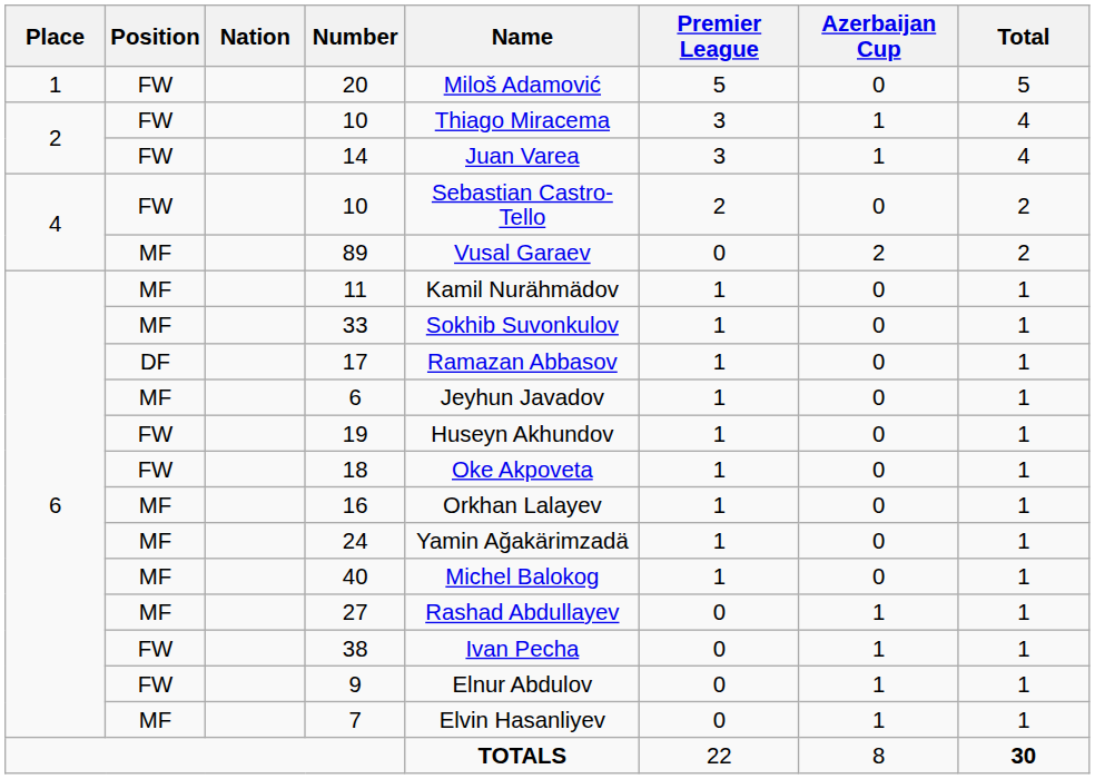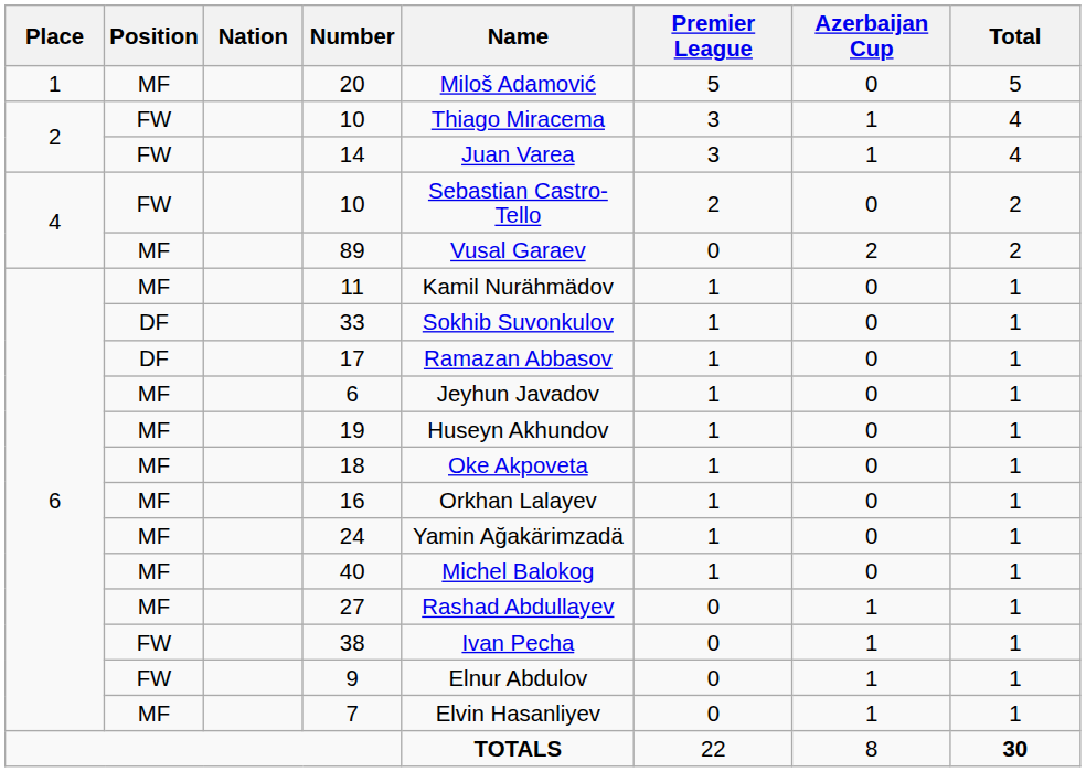20 | Position: FW -> MF
33 | Position: MF -> DF
19 | Position: FW -> MF
18 | Position: FW -> MF
